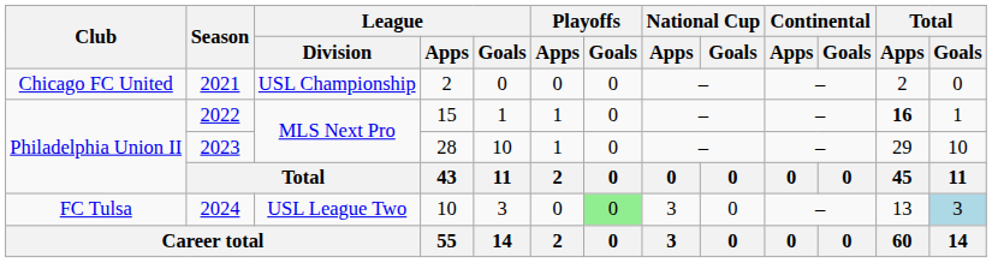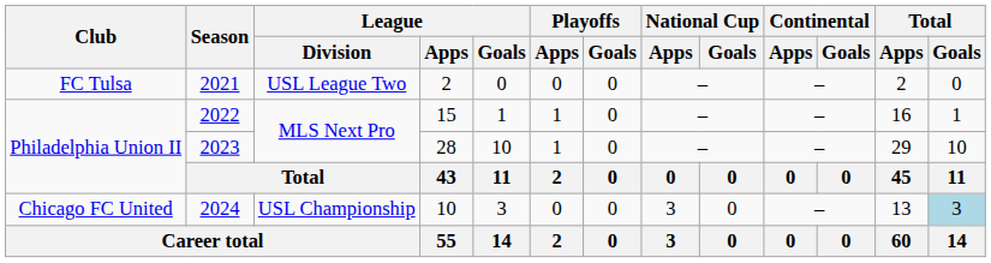2021 | Club: Chicago FC United -> FC Tulsa
2021 | League / Division: USL Championship -> USL League Two
2022 | Total / Apps: bold -> normal
2024 | Club: FC Tulsa -> Chicago FC United
2024 | League / Division: USL League Two -> USL Championship
2024 | Playoffs / Goals: lightgreen background -> no background
